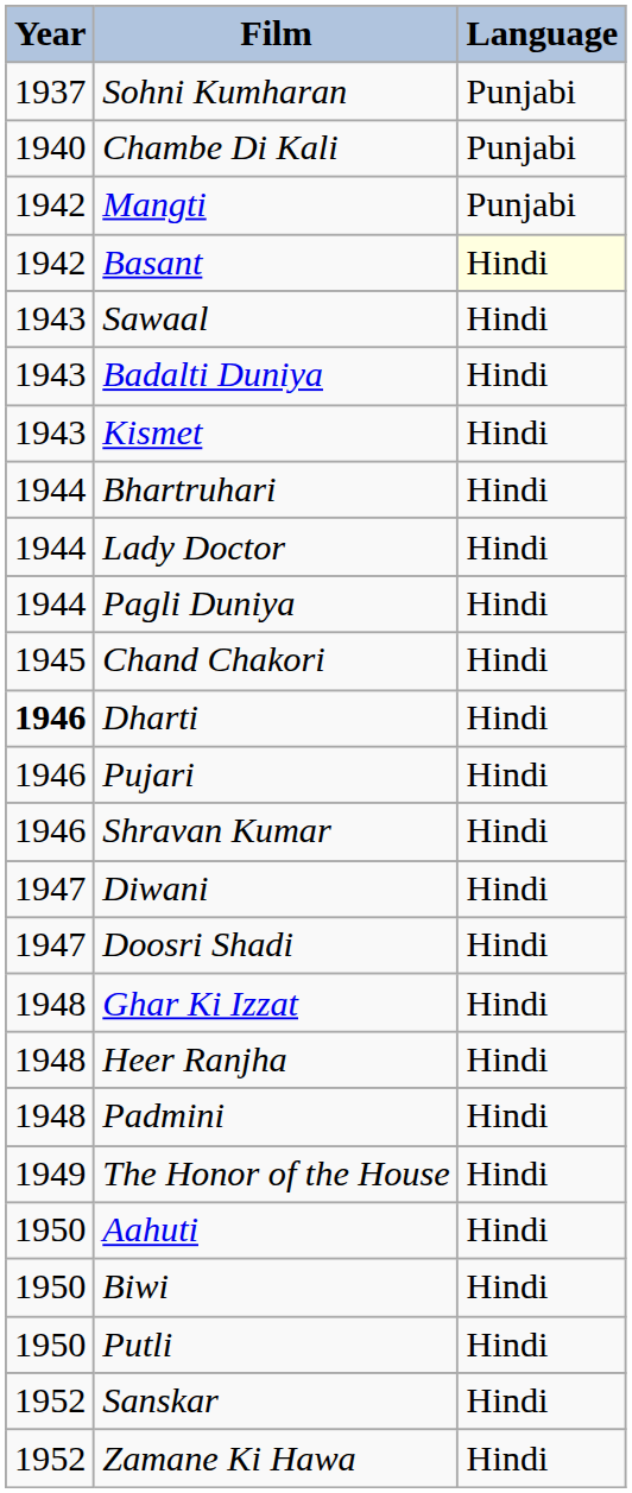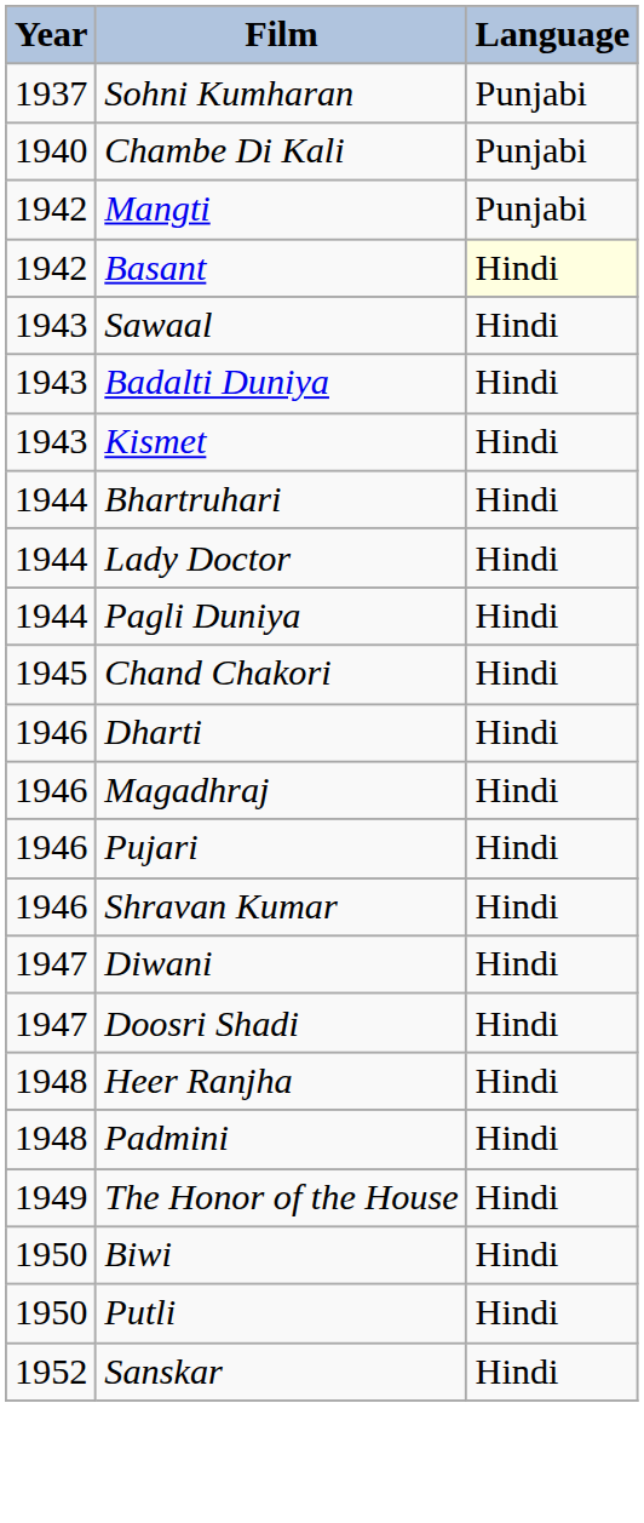Dharti | Year: bold -> normal
+ row: 1946 | Magadhraj | Hindi
- row: 1948 | Ghar Ki Izzat | Hindi
- row: 1950 | Aahuti | Hindi
- row: 1952 | Zamane Ki Hawa | Hindi
